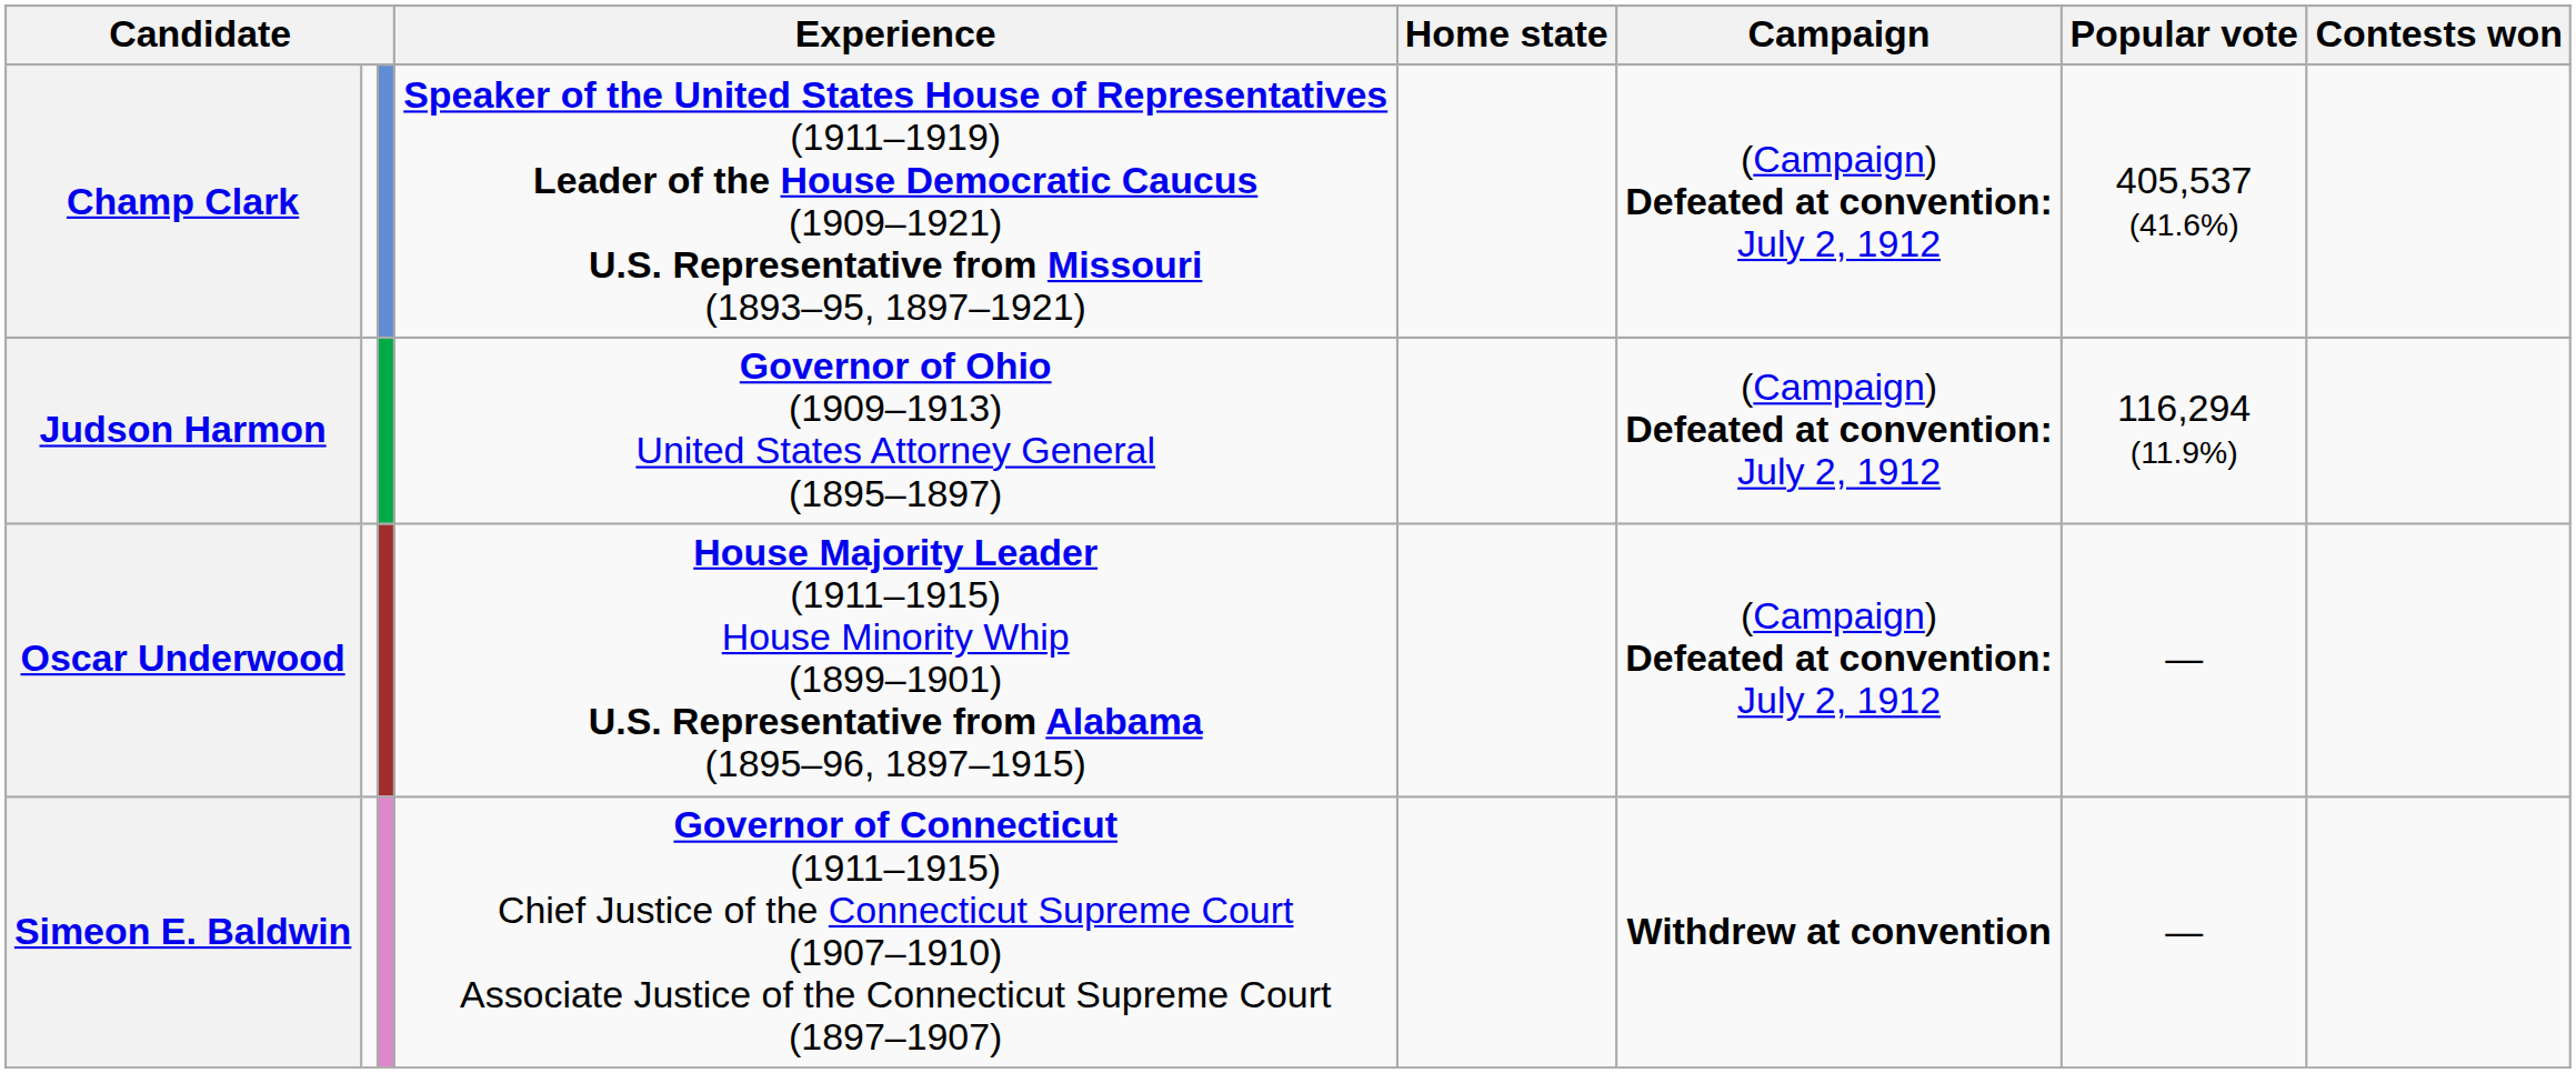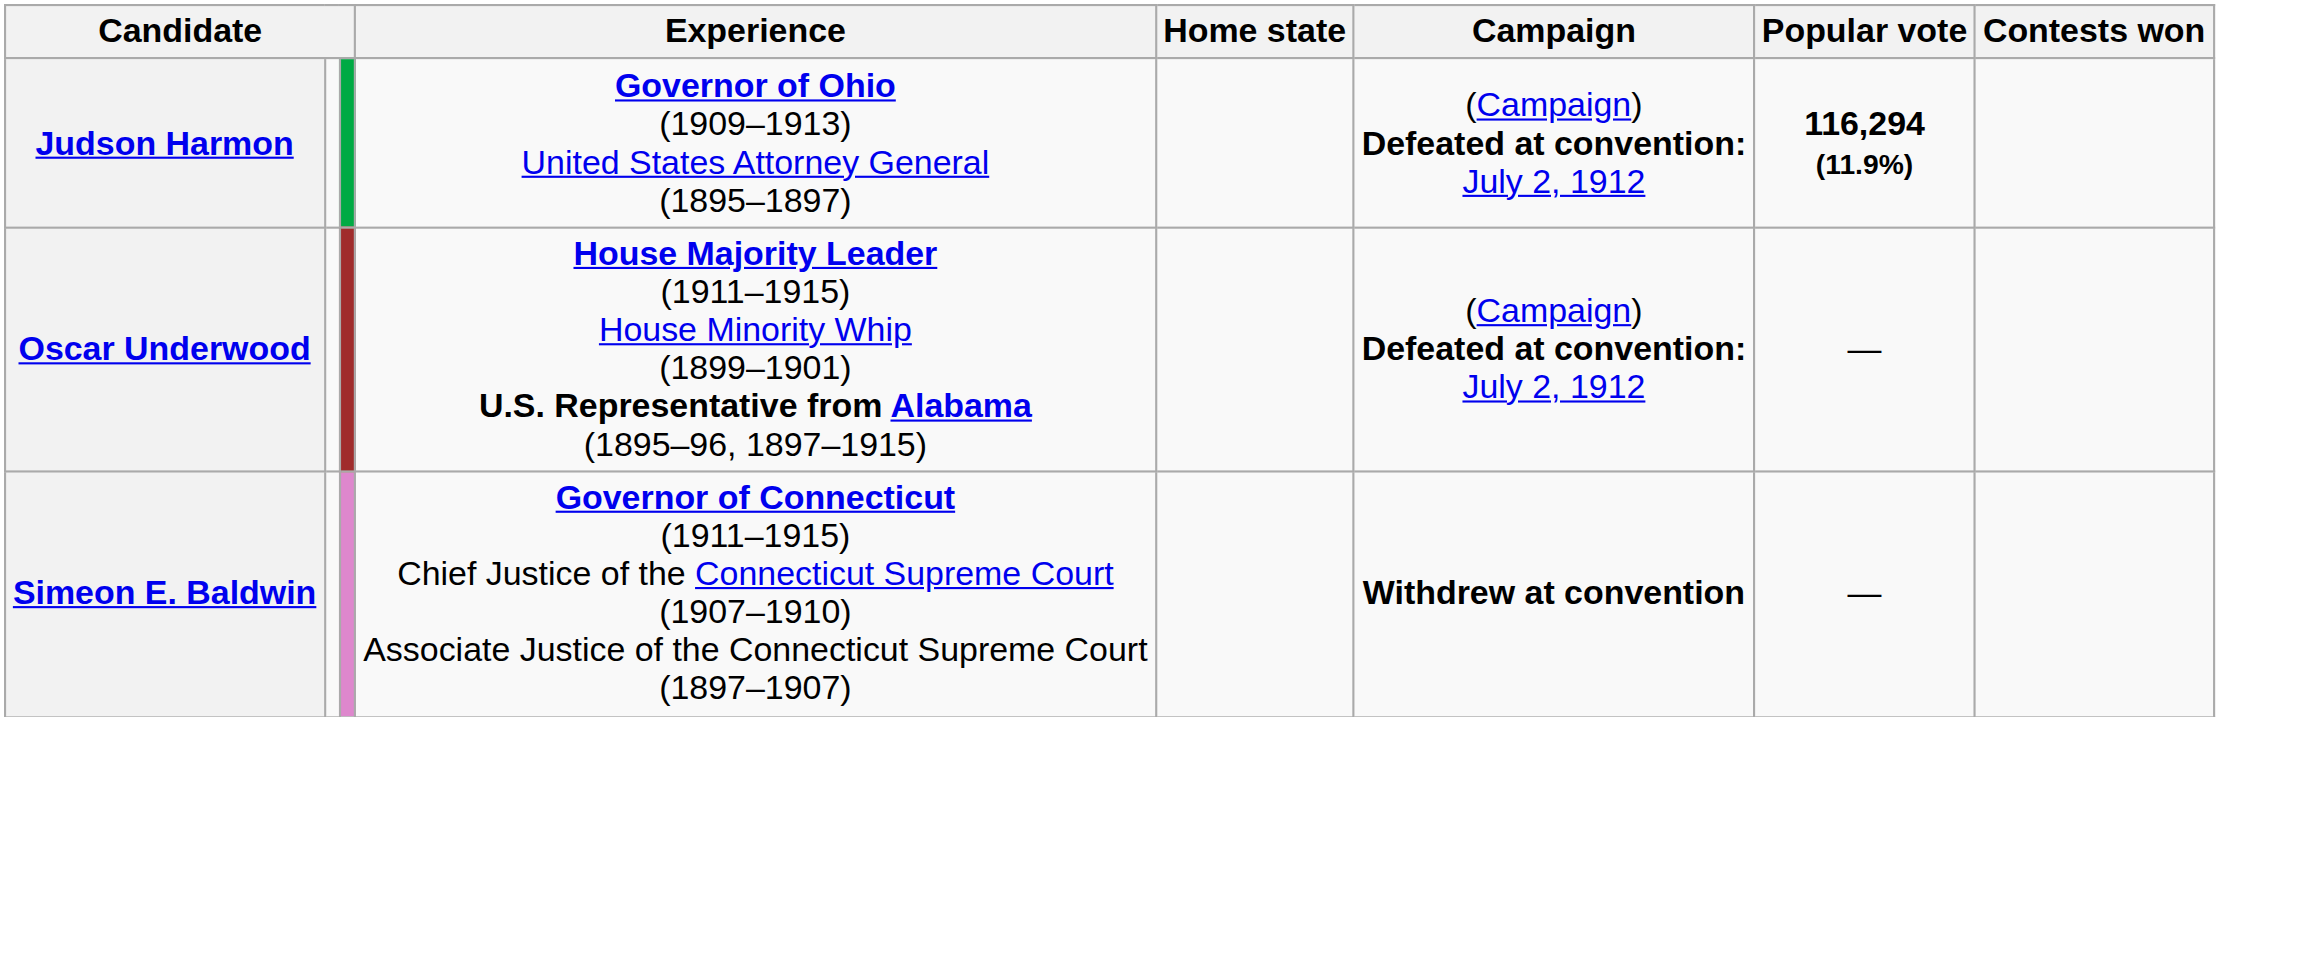- row: Champ Clark | Speaker of the United States House of Representatives (1911–1919) Leader of the House Democratic Caucus (1909–1921) U.S. Representative from Missouri (1893–95, 1897–1921) | (Campaign) Defeated at convention: July 2, 1912 | 405,537 (41.6%)
Judson Harmon | Popular vote: normal -> bold
